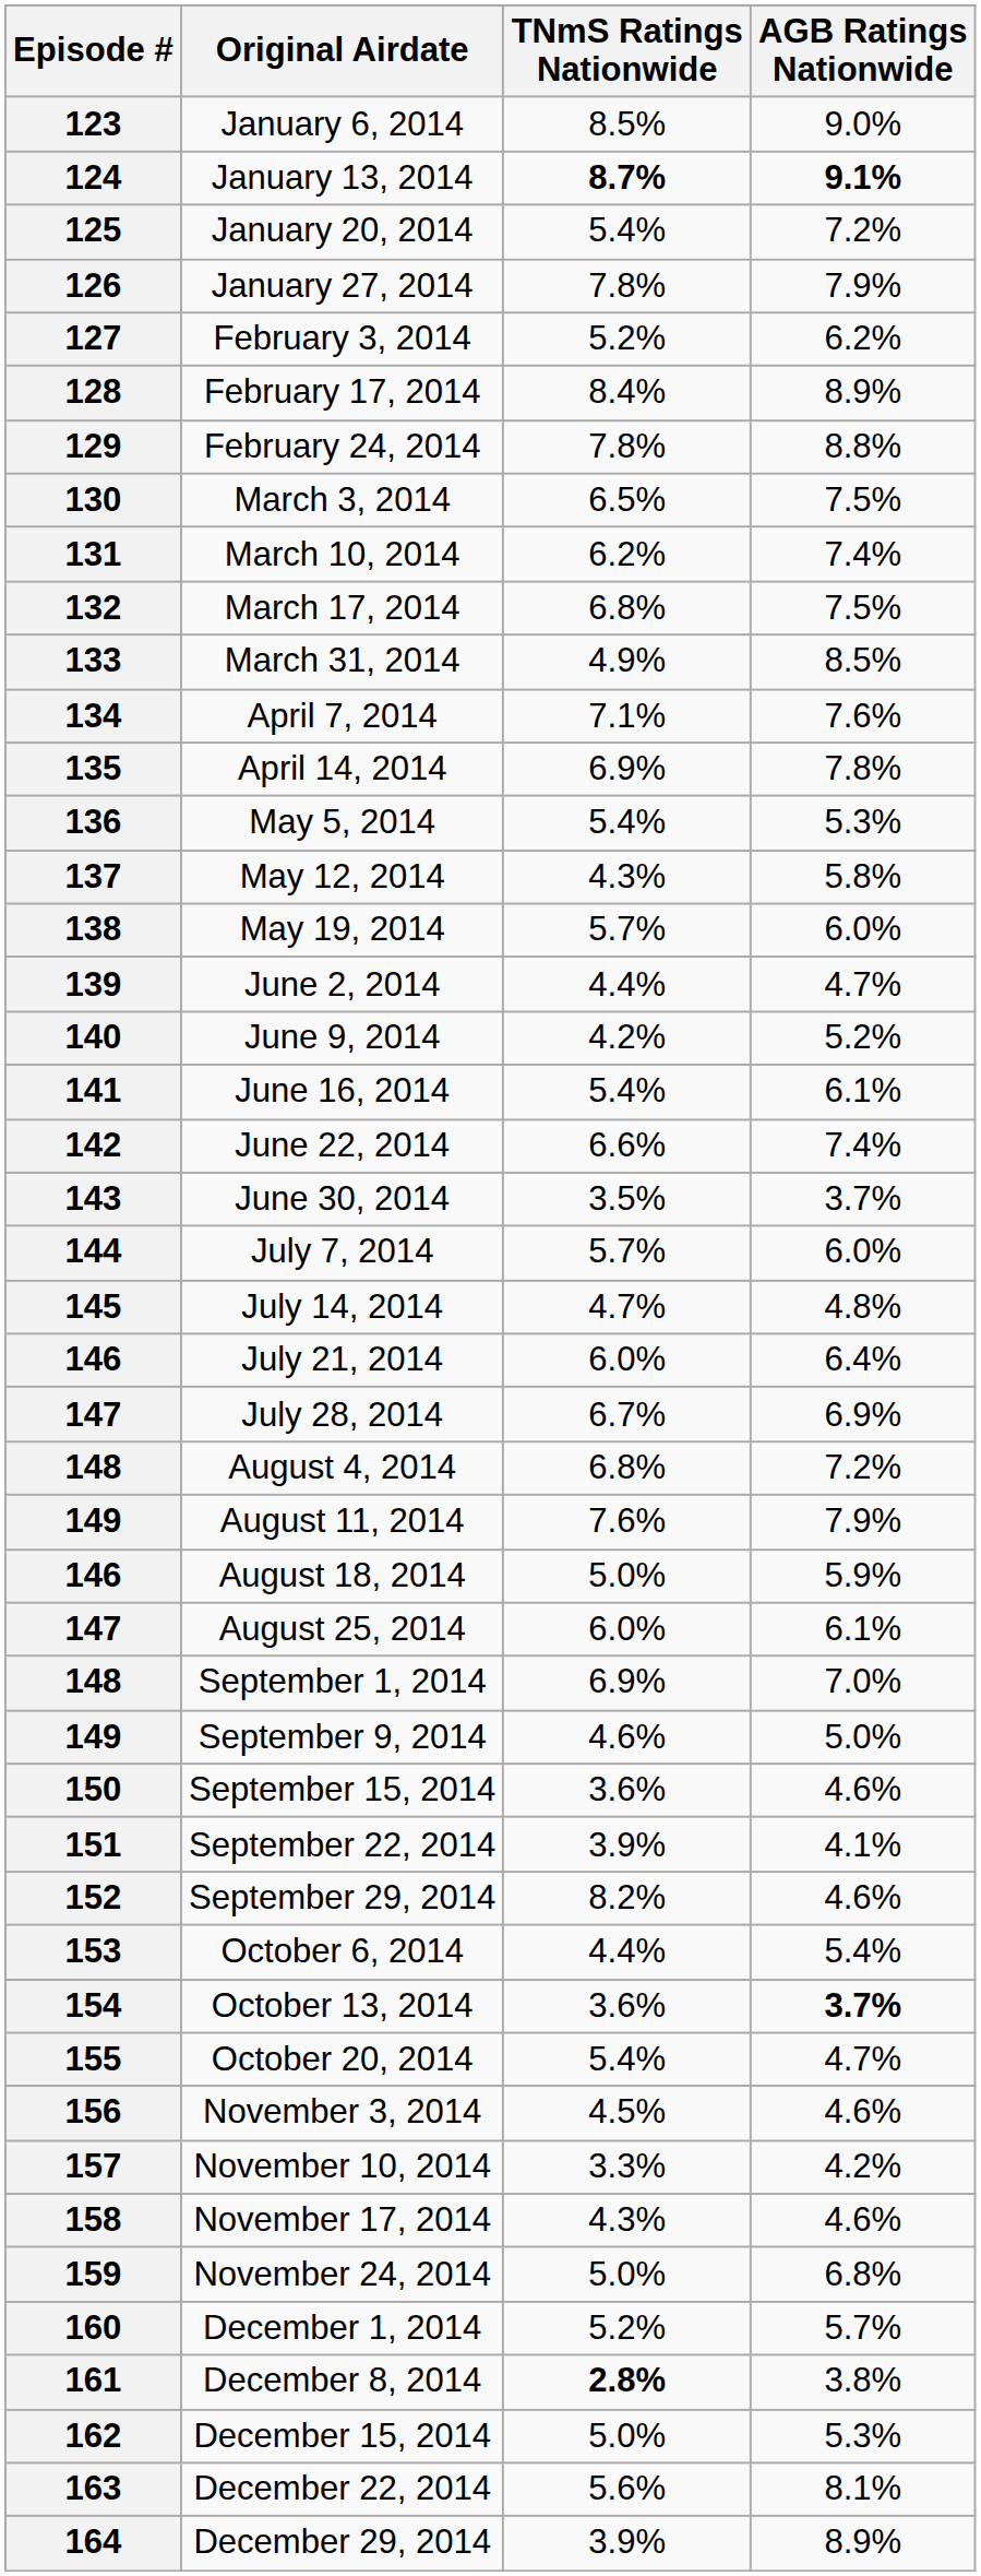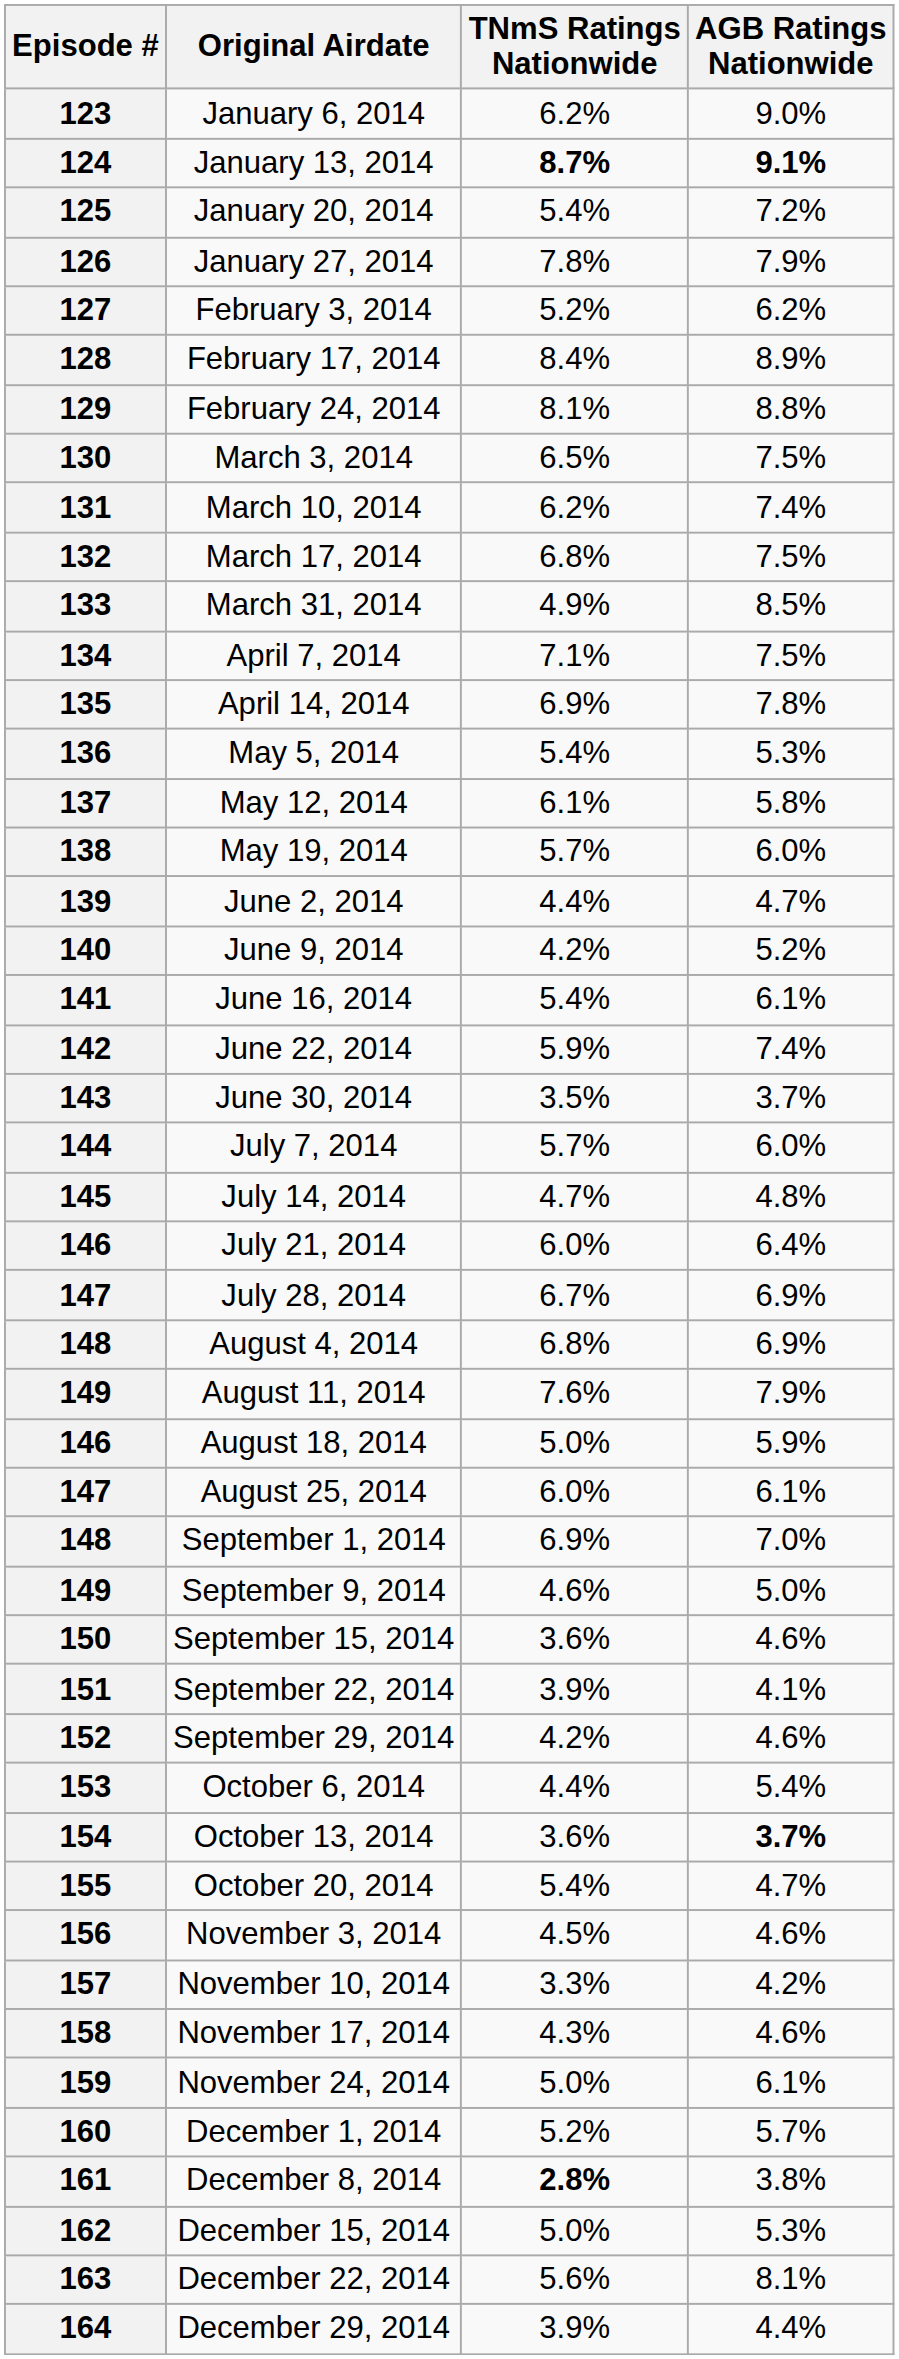123 | TNmS Ratings Nationwide: 8.5% -> 6.2%
129 | TNmS Ratings Nationwide: 7.8% -> 8.1%
134 | AGB Ratings Nationwide: 7.6% -> 7.5%
137 | TNmS Ratings Nationwide: 4.3% -> 6.1%
142 | TNmS Ratings Nationwide: 6.6% -> 5.9%
148 / August 4, 2014 | AGB Ratings Nationwide: 7.2% -> 6.9%
152 | TNmS Ratings Nationwide: 8.2% -> 4.2%
159 | AGB Ratings Nationwide: 6.8% -> 6.1%
164 | AGB Ratings Nationwide: 8.9% -> 4.4%
